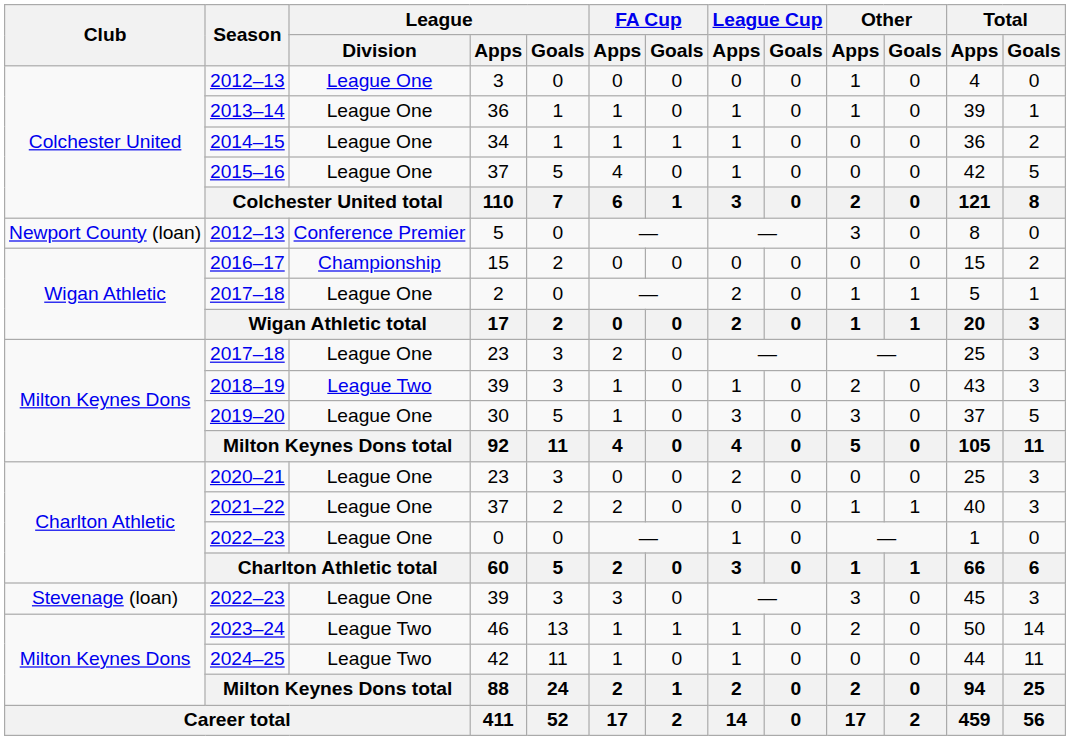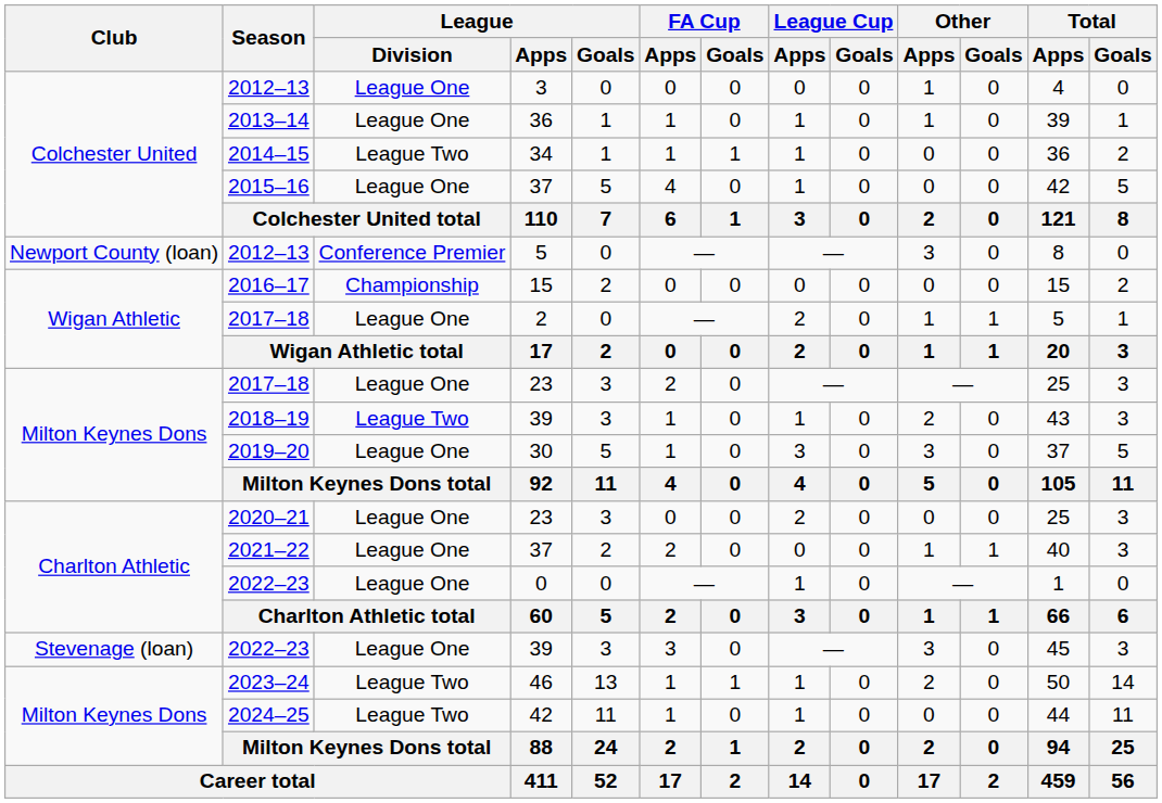2014–15 | League / Division: League One -> League Two
